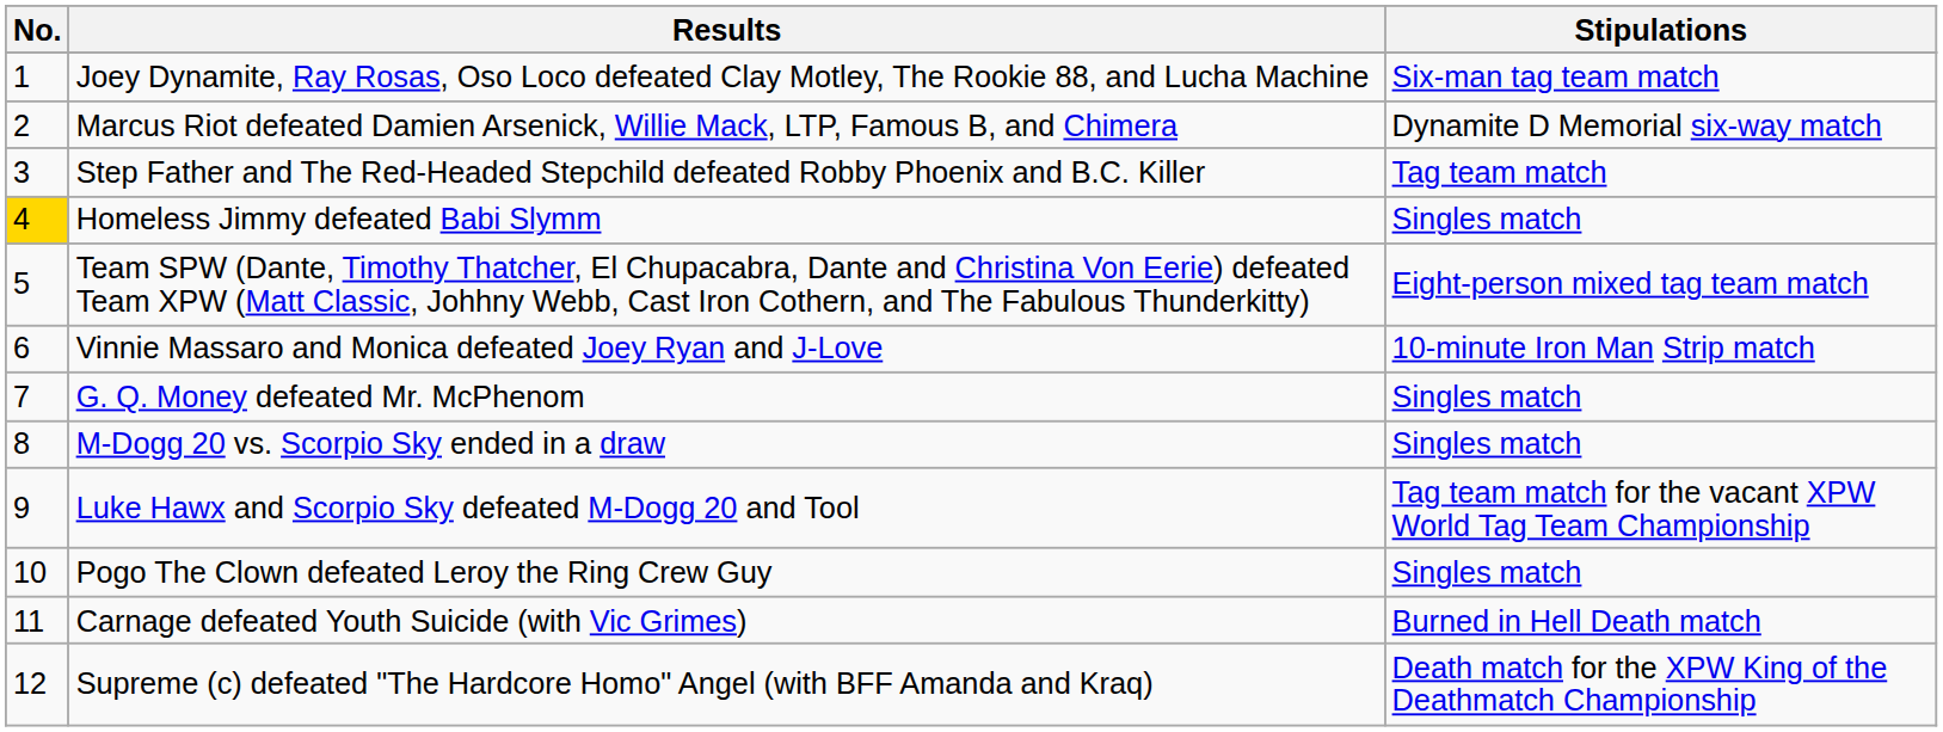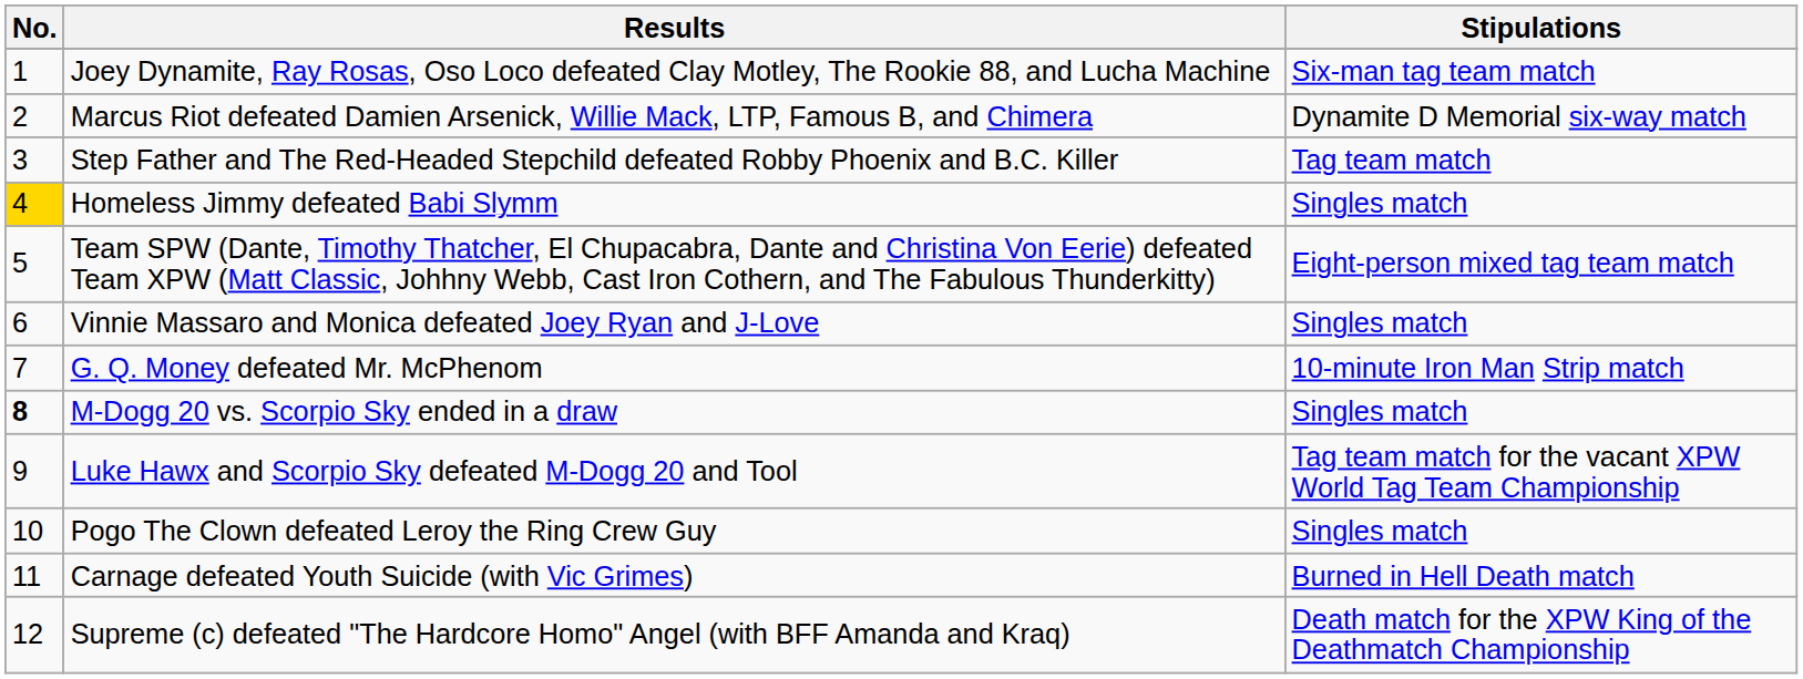Vinnie Massaro and Monica defeated Joey Ryan and J-Love | Stipulations: 10-minute Iron Man Strip match -> Singles match
G. Q. Money defeated Mr. McPhenom | Stipulations: Singles match -> 10-minute Iron Man Strip match
M-Dogg 20 vs. Scorpio Sky ended in a draw | No.: normal -> bold
